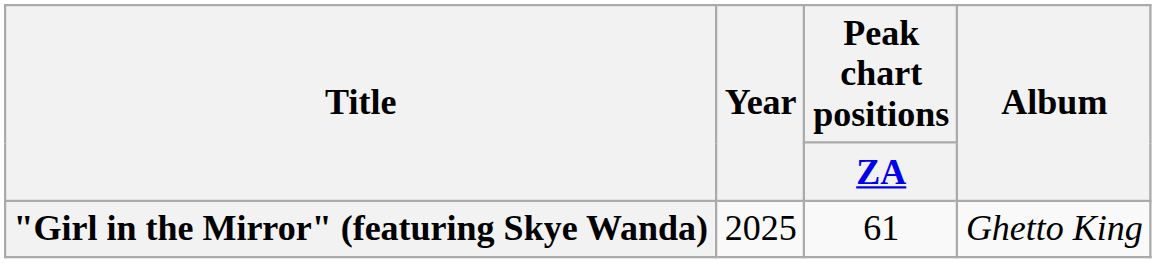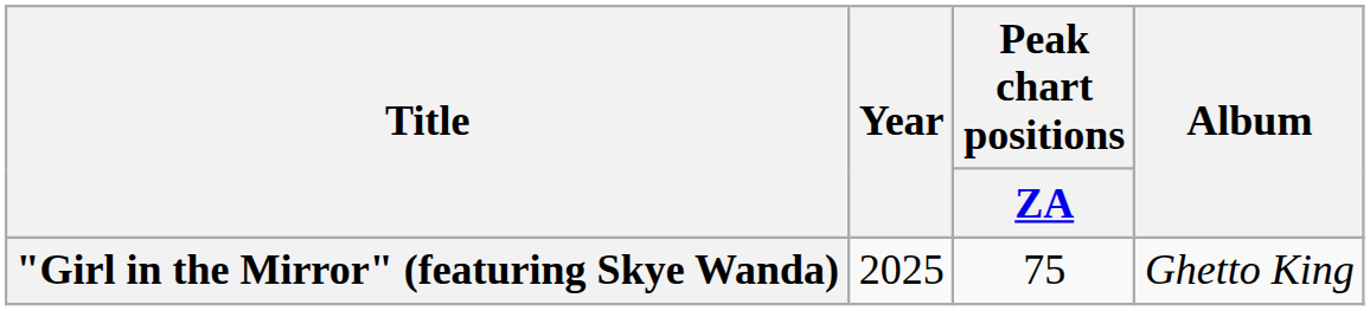"Girl in the Mirror" (featuring Skye Wanda) | Peak chart positions / ZA: 61 -> 75
